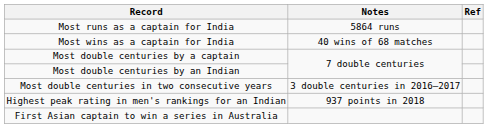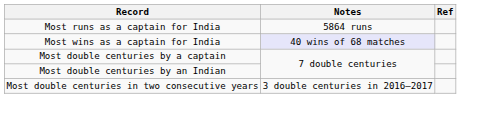Most wins as a captain for India | Notes: no background -> lavender background
- row: Highest peak rating in men's rankings for an Indian | 937 points in 2018
- row: First Asian captain to win a series in Australia
